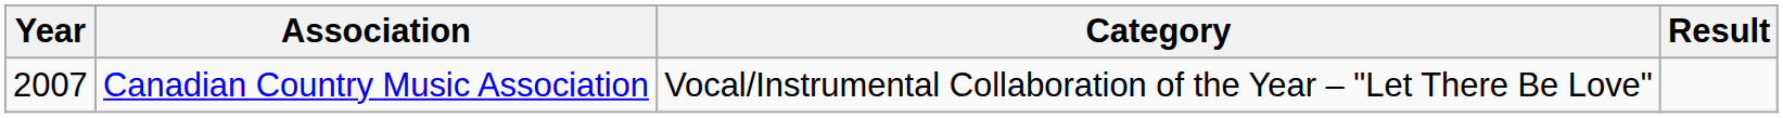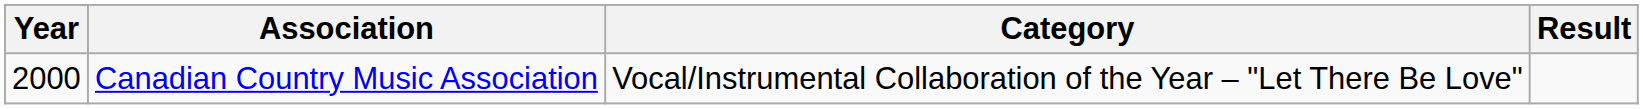Canadian Country Music Association | Year: 2007 -> 2000
